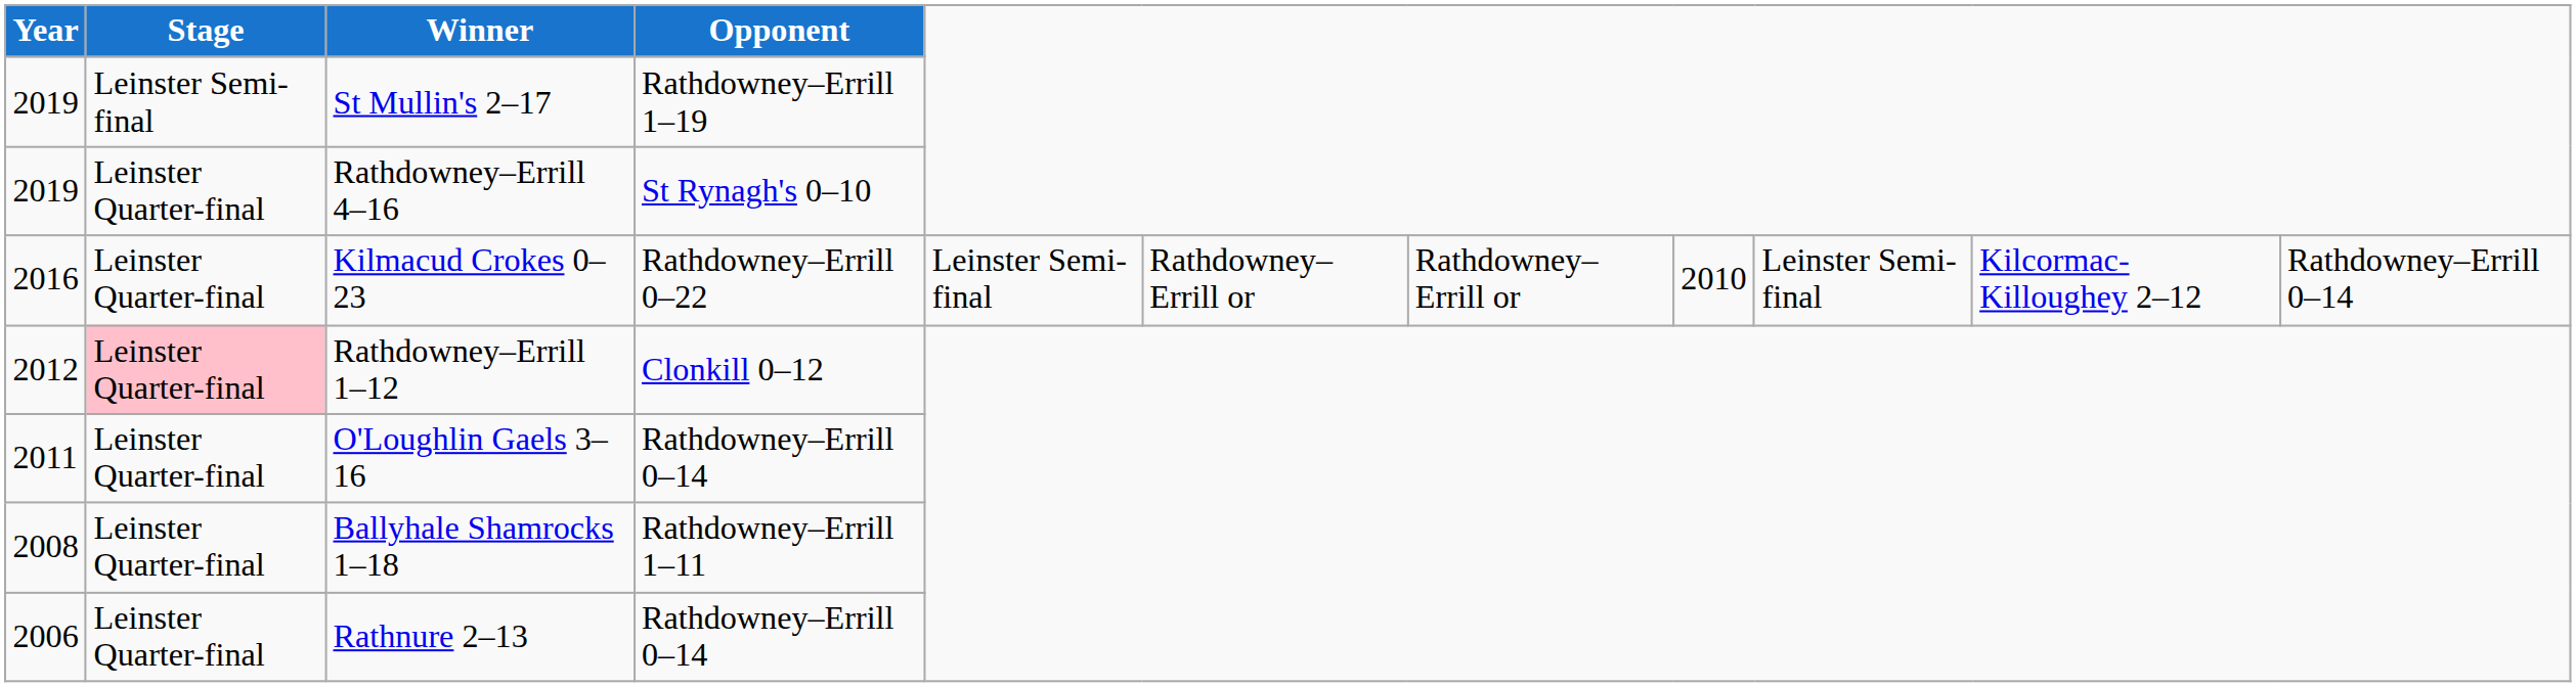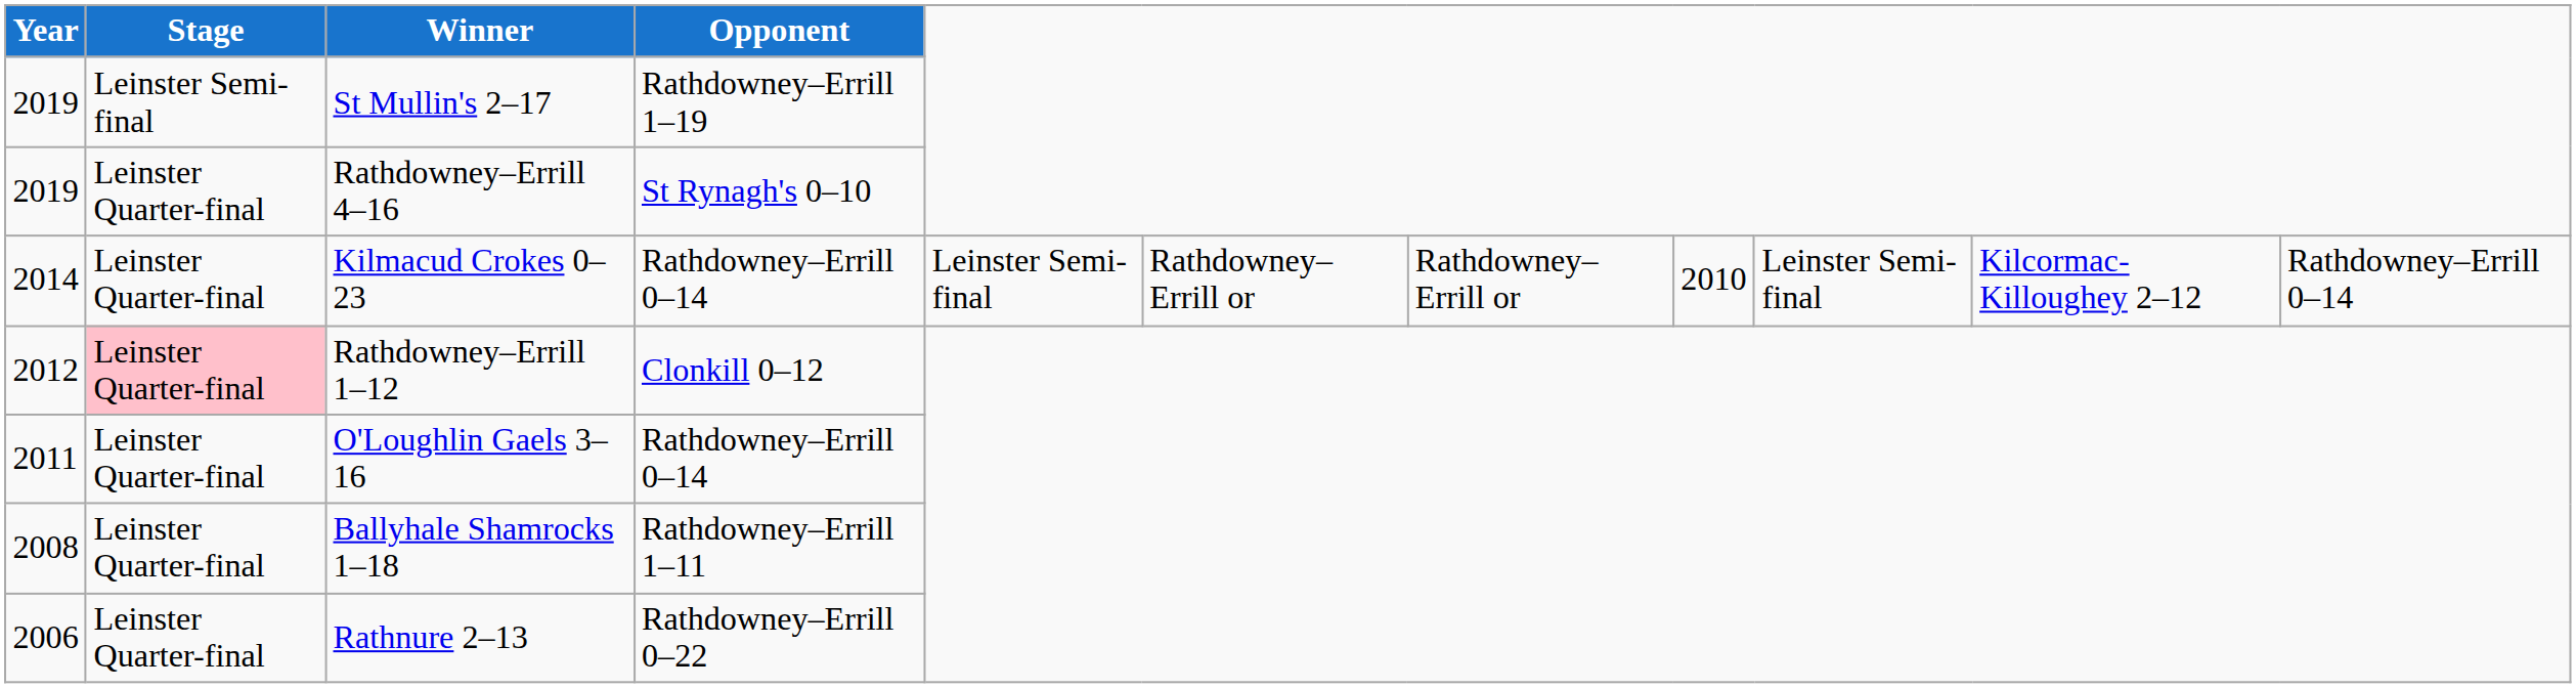Kilmacud Crokes 0–23 | Year: 2016 -> 2014
Kilmacud Crokes 0–23 | Opponent: Rathdowney–Errill 0–22 -> Rathdowney–Errill 0–14
Rathnure 2–13 | Opponent: Rathdowney–Errill 0–14 -> Rathdowney–Errill 0–22
